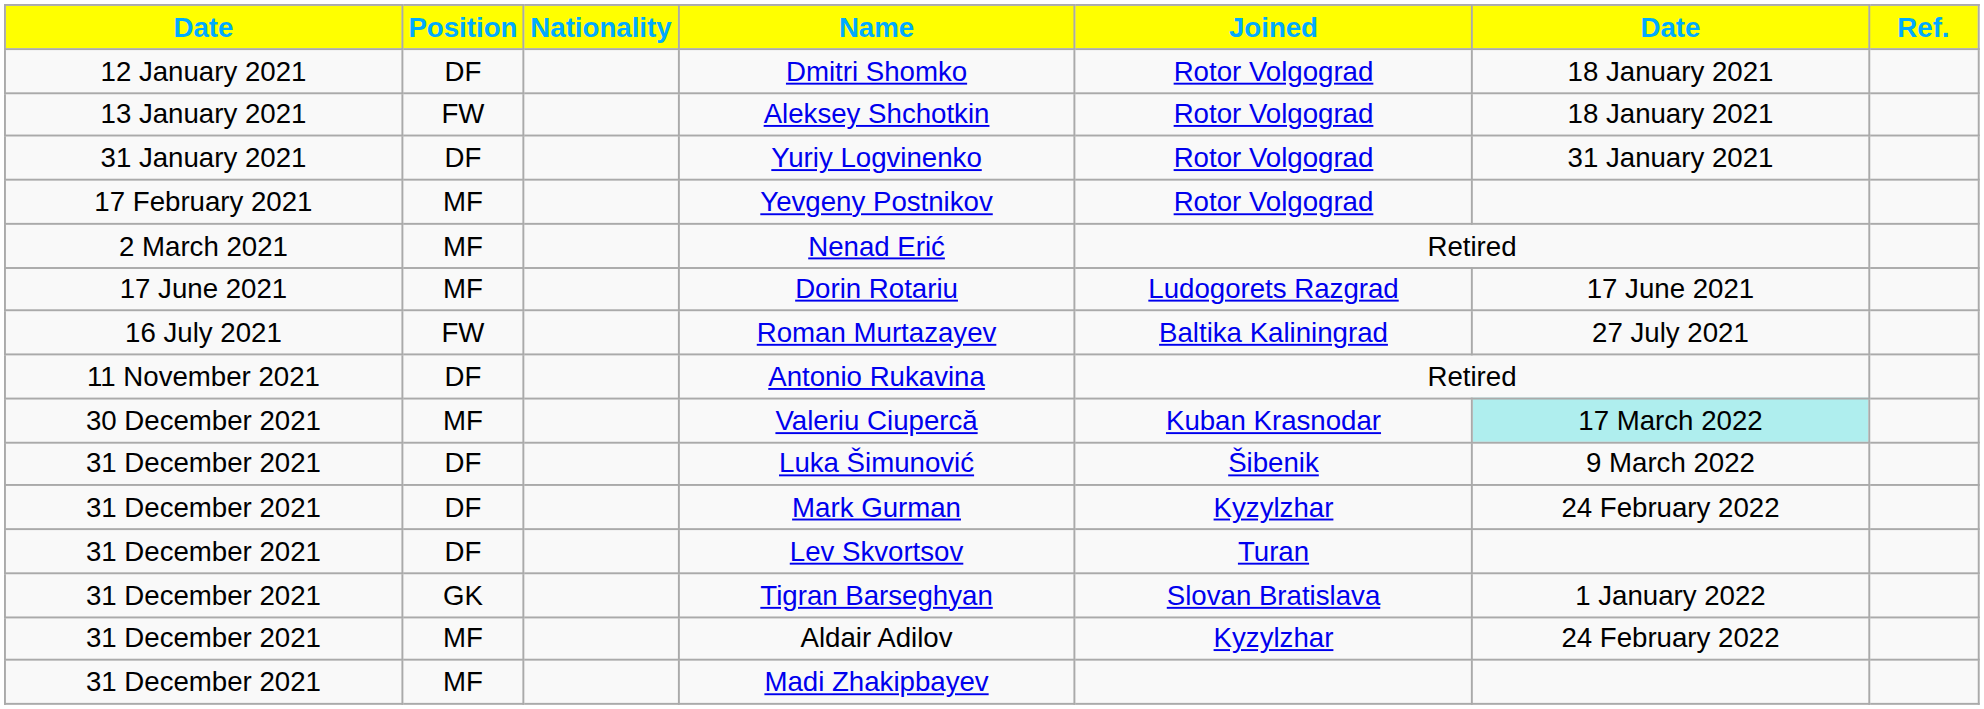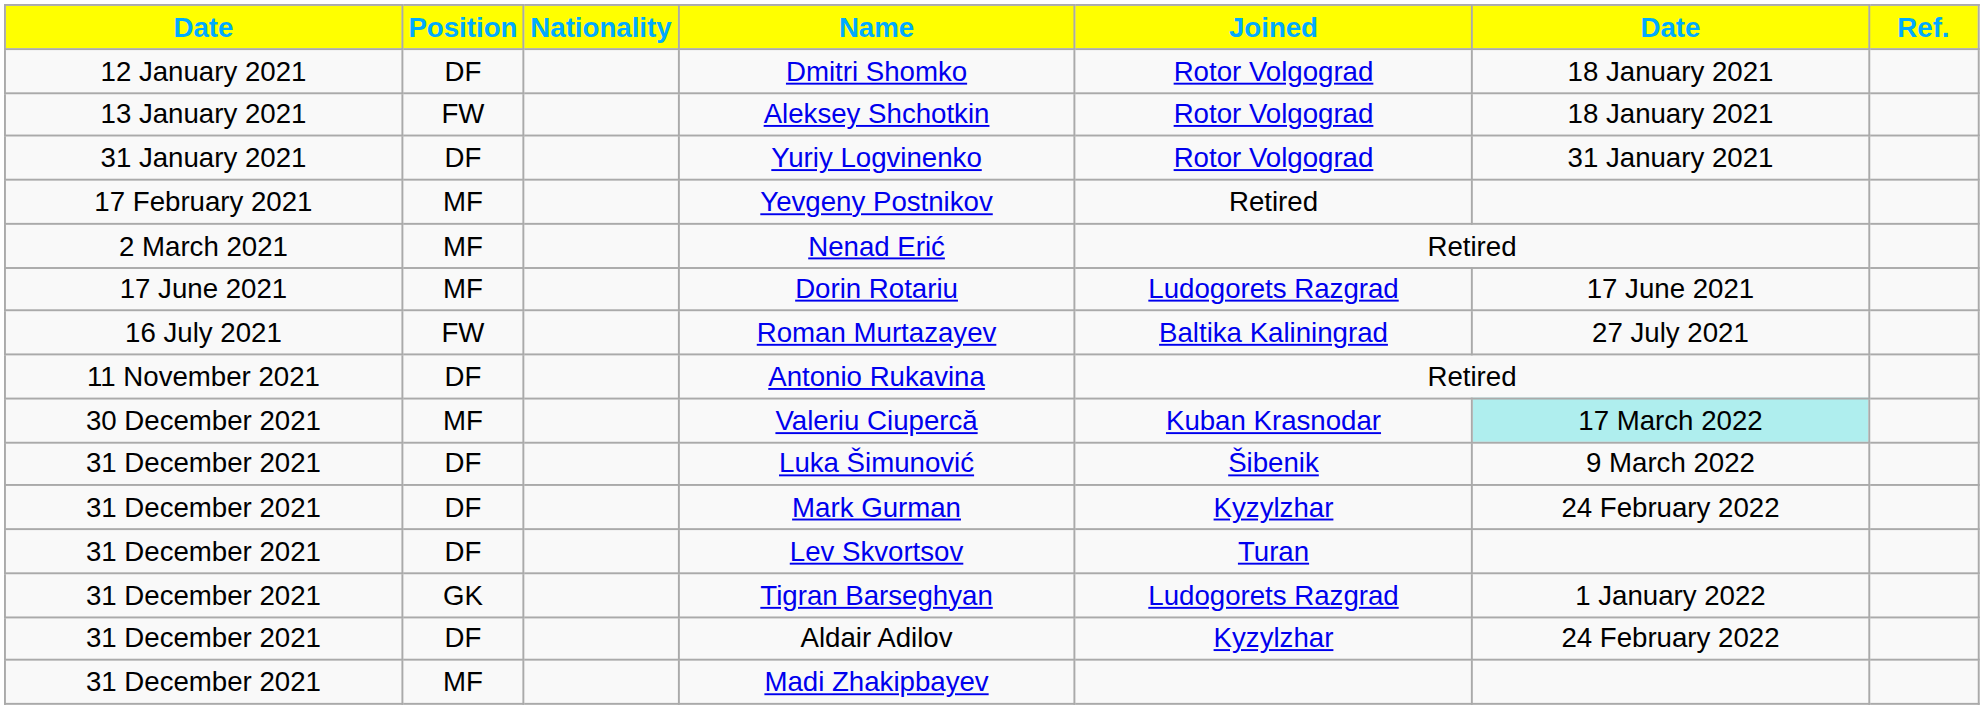Yevgeny Postnikov | Joined: Rotor Volgograd -> Retired
Tigran Barseghyan | Joined: Slovan Bratislava -> Ludogorets Razgrad
Aldair Adilov | Position: MF -> DF
